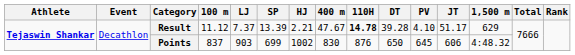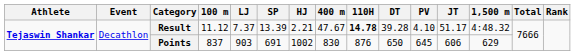Result | 1,500 m: 629 -> 4:48.32
Points | SP: 699 -> 691
Points | 1,500 m: 4:48.32 -> 629
